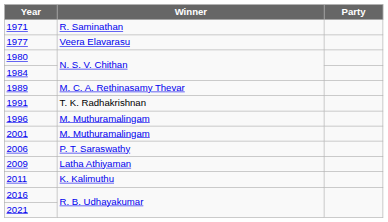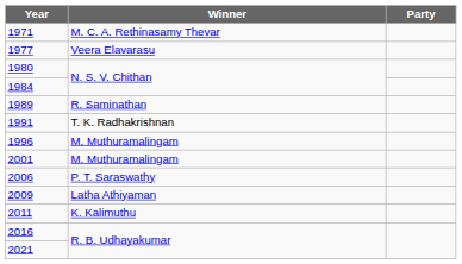1971 | Winner: R. Saminathan -> M. C. A. Rethinasamy Thevar
1989 | Winner: M. C. A. Rethinasamy Thevar -> R. Saminathan
